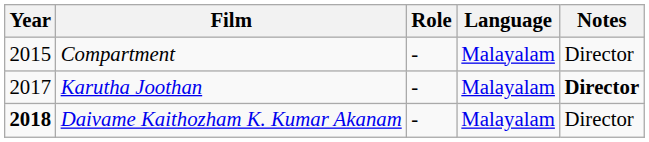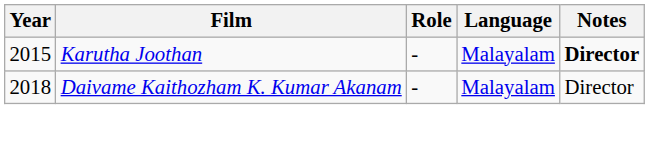- row: 2015 | Compartment | - | Malayalam | Director
Karutha Joothan | Year: 2017 -> 2015
Daivame Kaithozham K. Kumar Akanam | Year: bold -> normal
